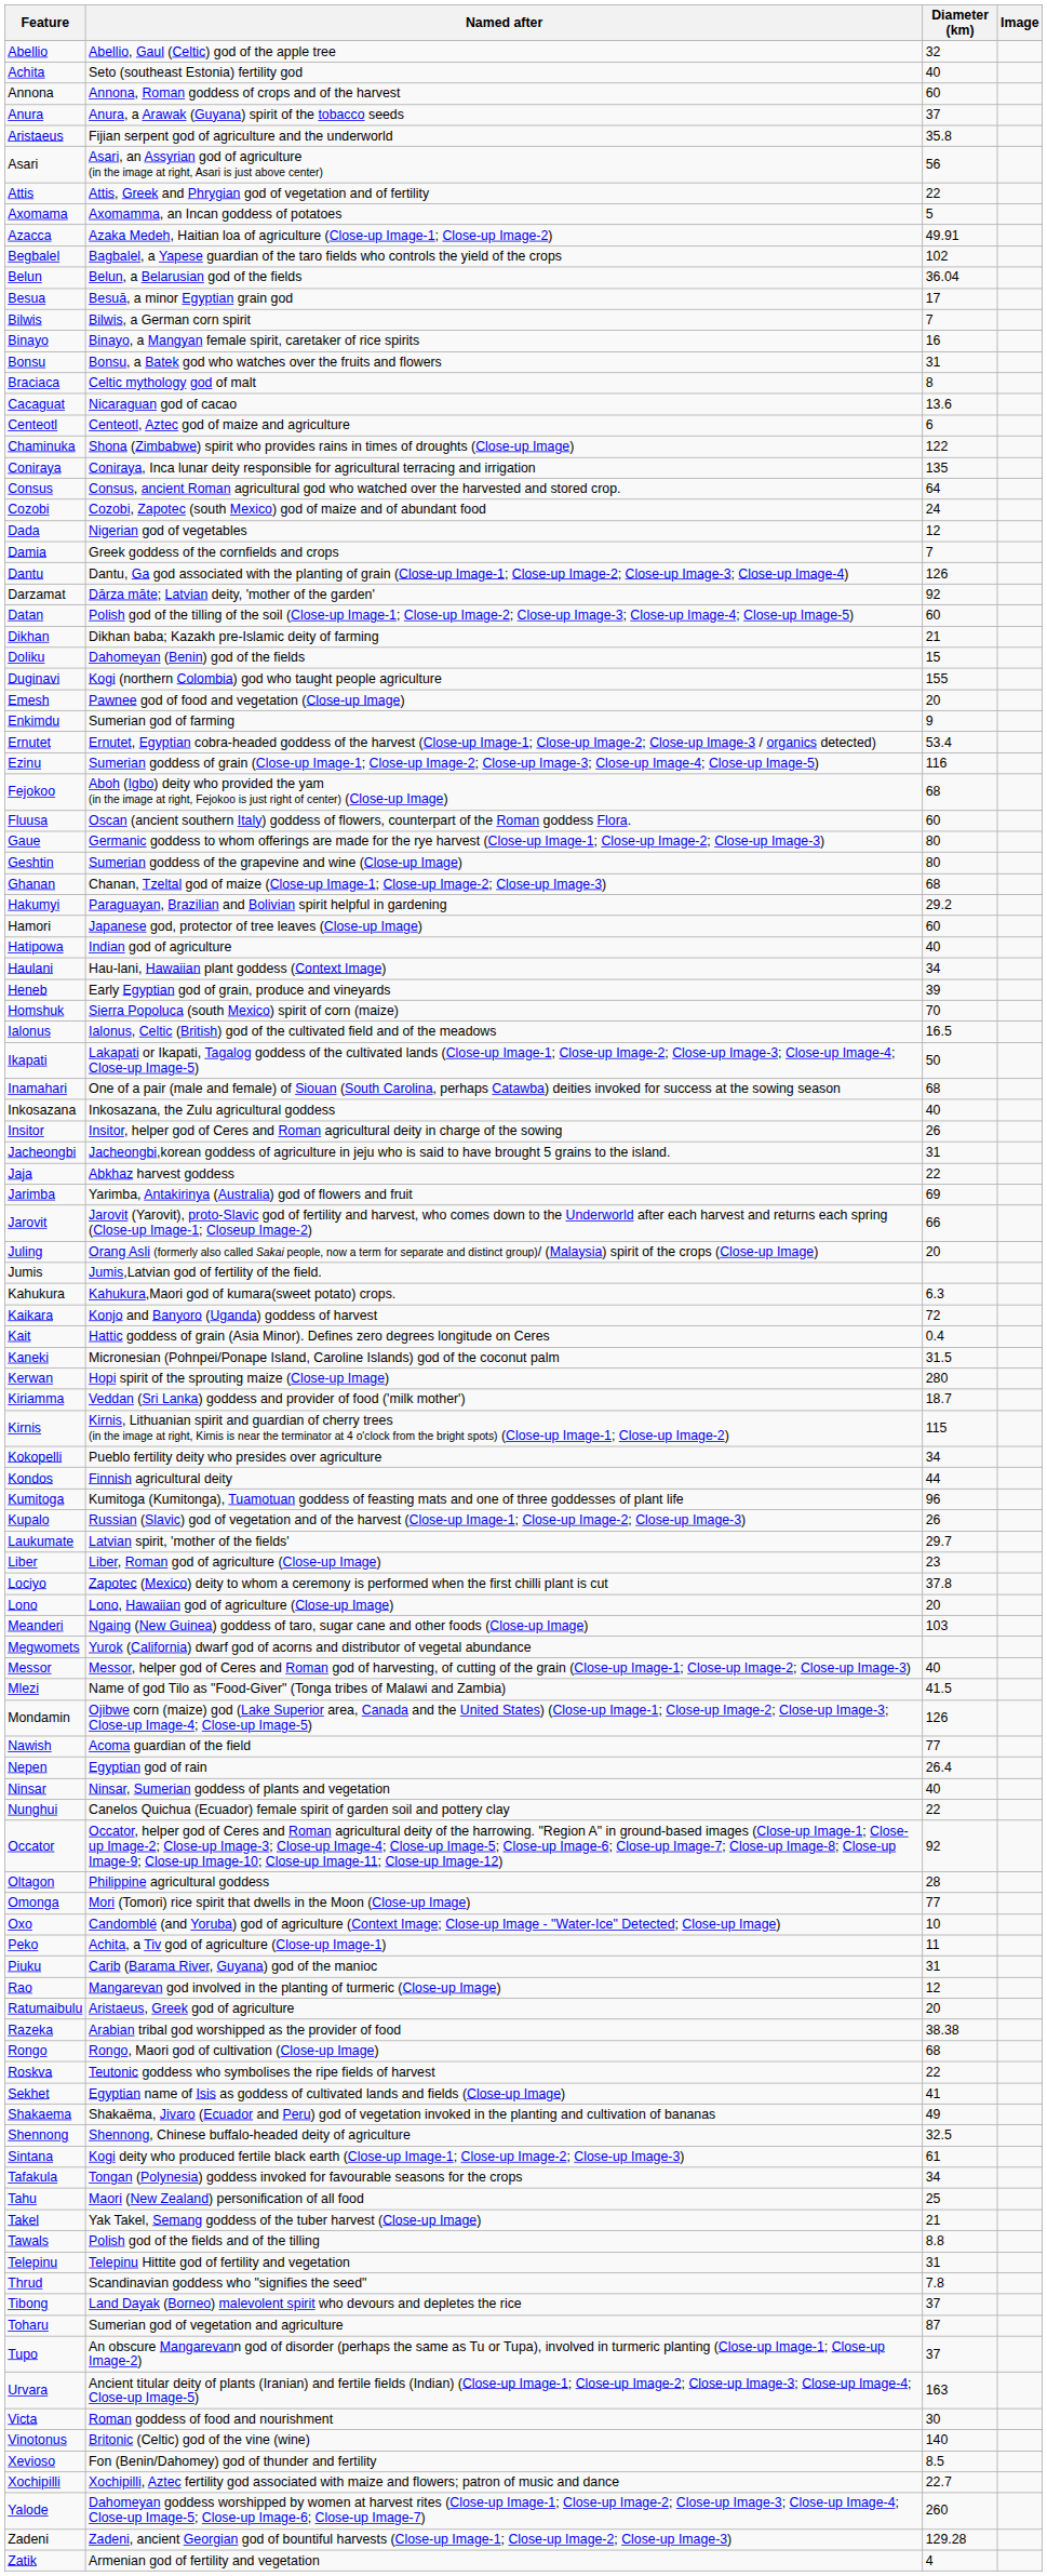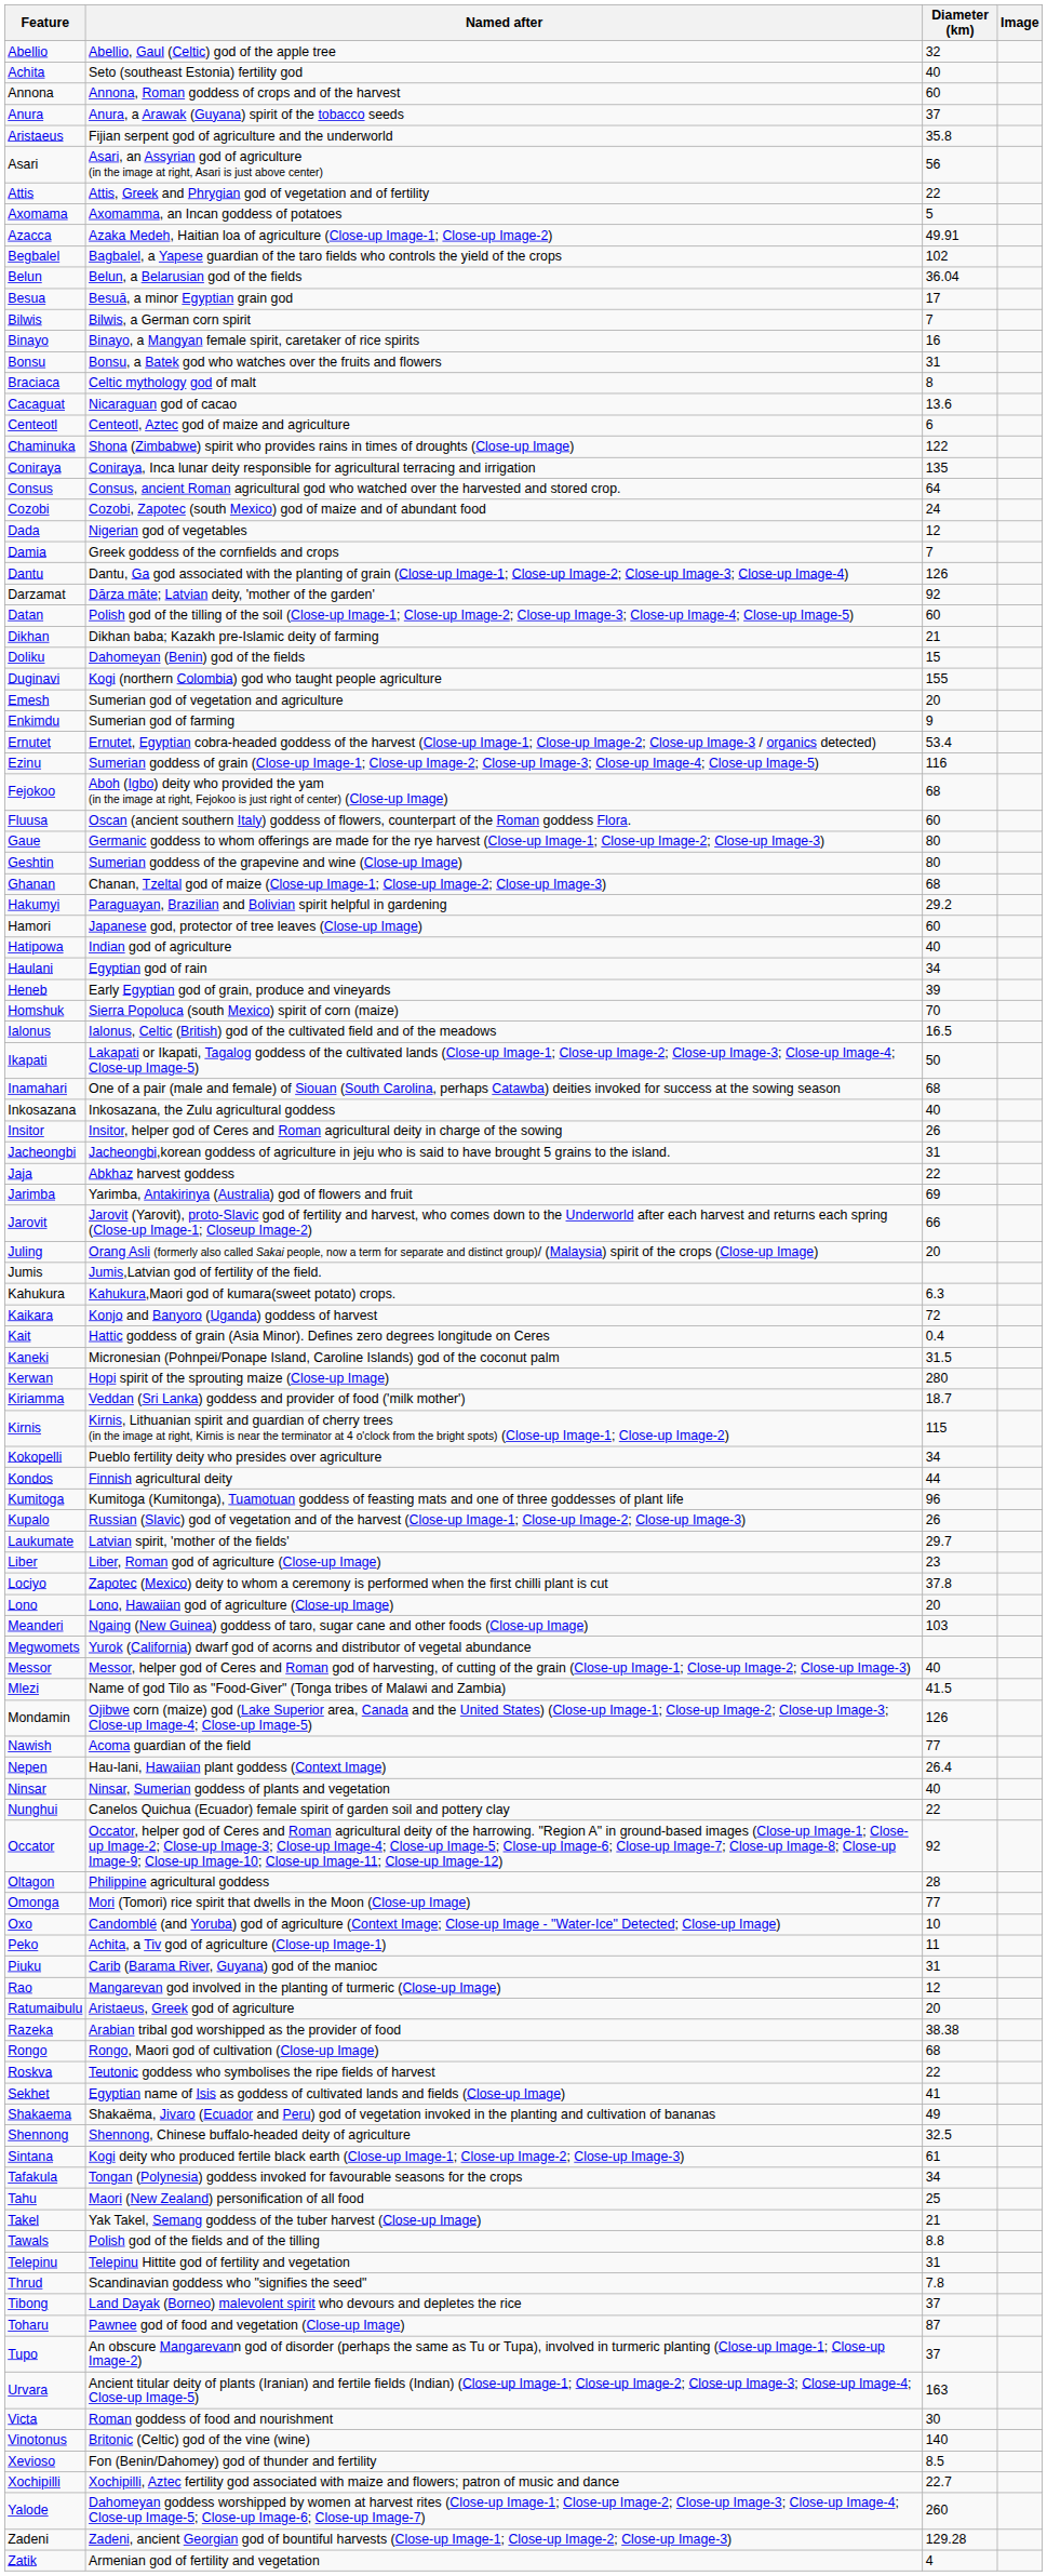Emesh | Named after: Pawnee god of food and vegetation (Close-up Image) -> Sumerian god of vegetation and agriculture
Haulani | Named after: Hau-lani, Hawaiian plant goddess (Context Image) -> Egyptian god of rain
Nepen | Named after: Egyptian god of rain -> Hau-lani, Hawaiian plant goddess (Context Image)
Toharu | Named after: Sumerian god of vegetation and agriculture -> Pawnee god of food and vegetation (Close-up Image)
